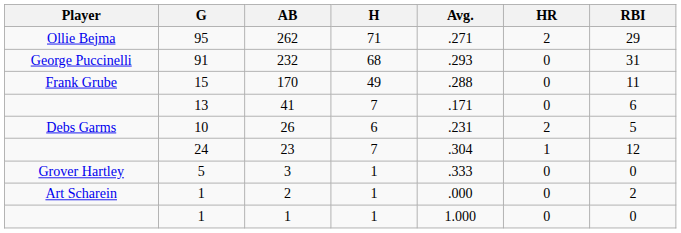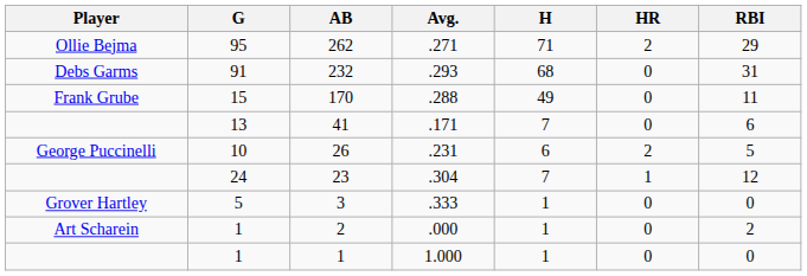columns swapped: H <-> Avg.
232 | Player: George Puccinelli -> Debs Garms
26 | Player: Debs Garms -> George Puccinelli
